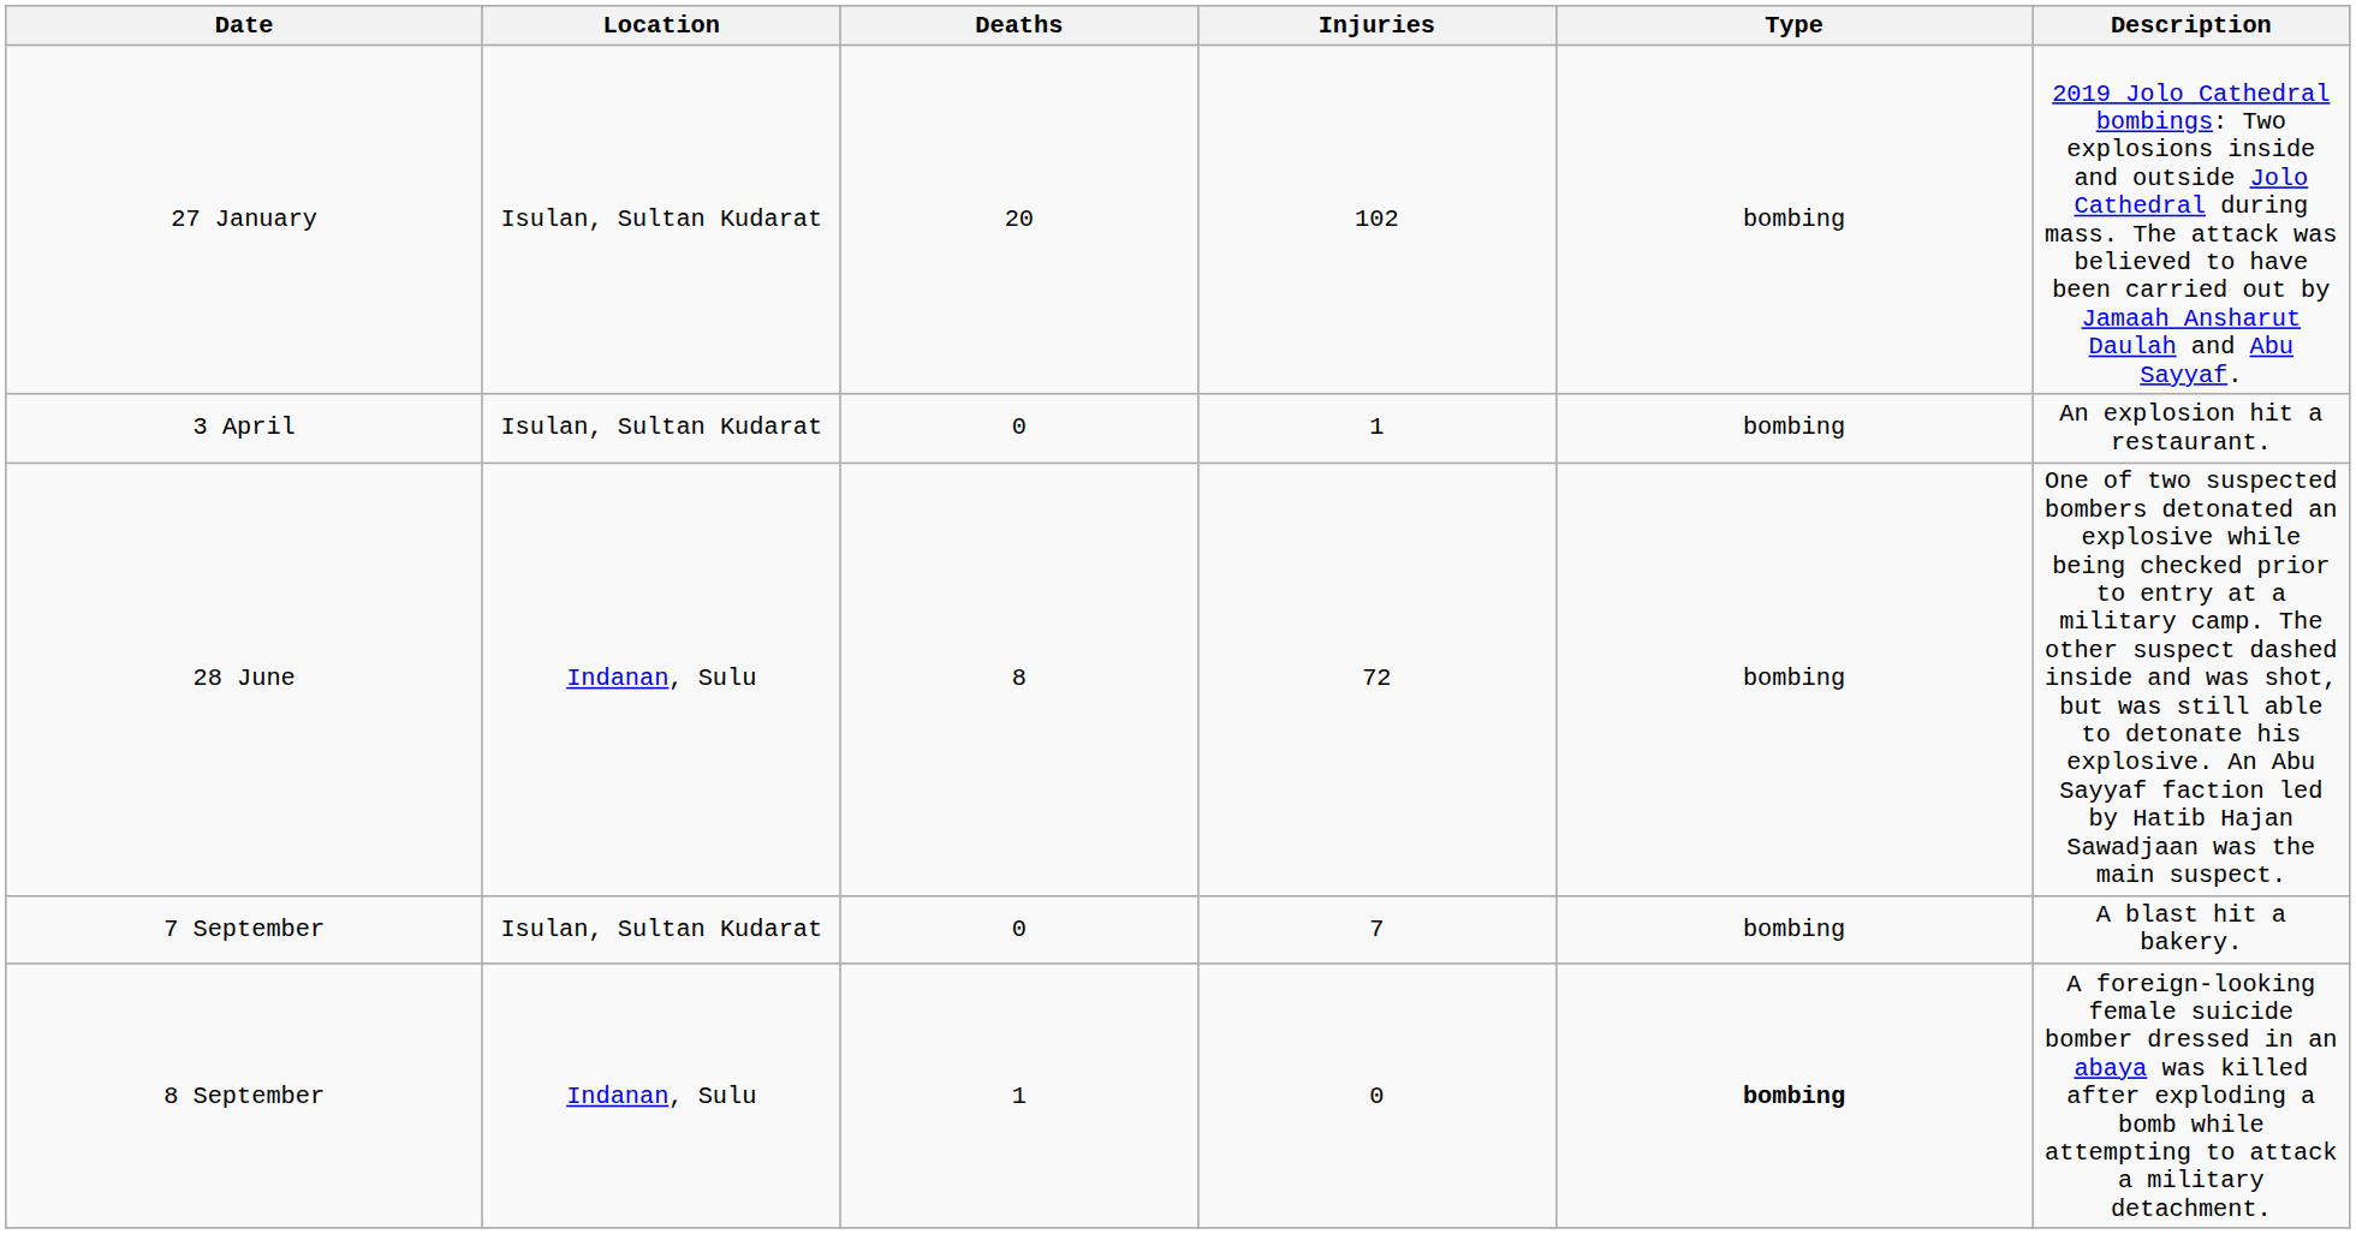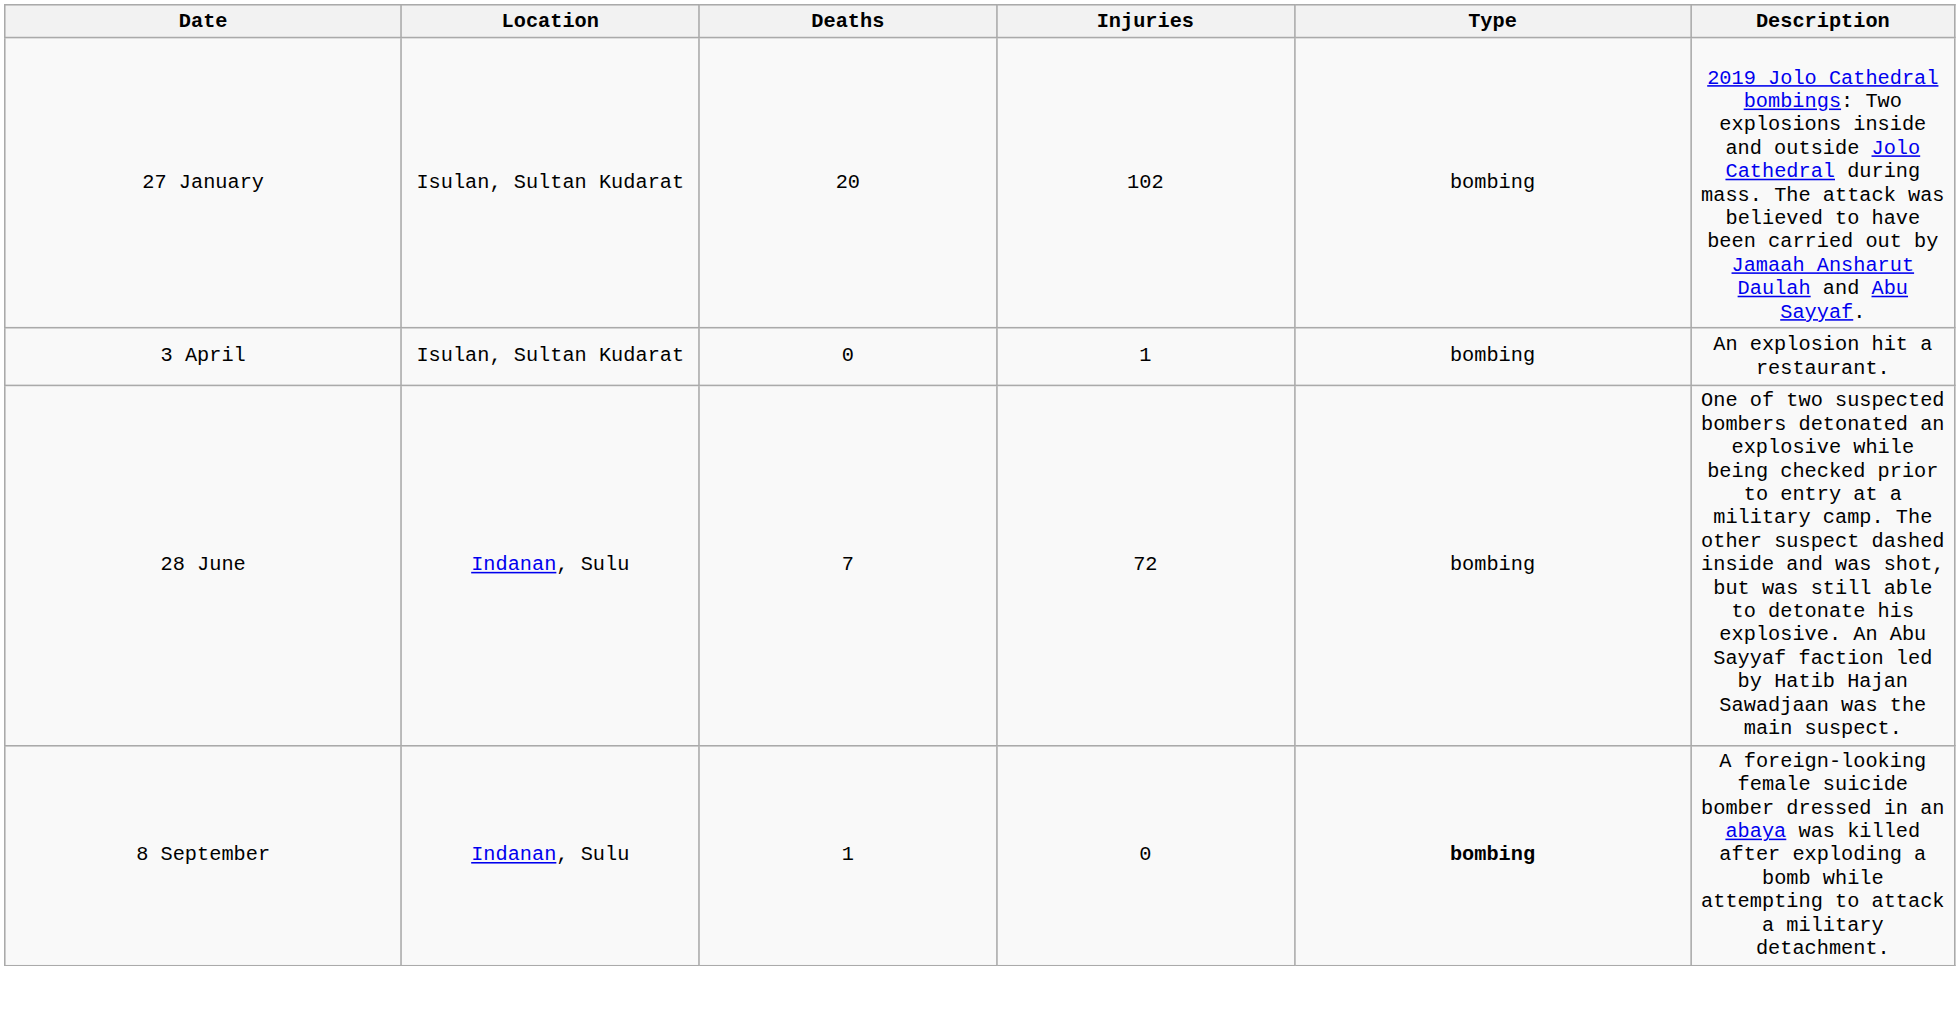28 June | Deaths: 8 -> 7
- row: 7 September | Isulan, Sultan Kudarat | 0 | 7 | bombing | A blast hit a bakery.
